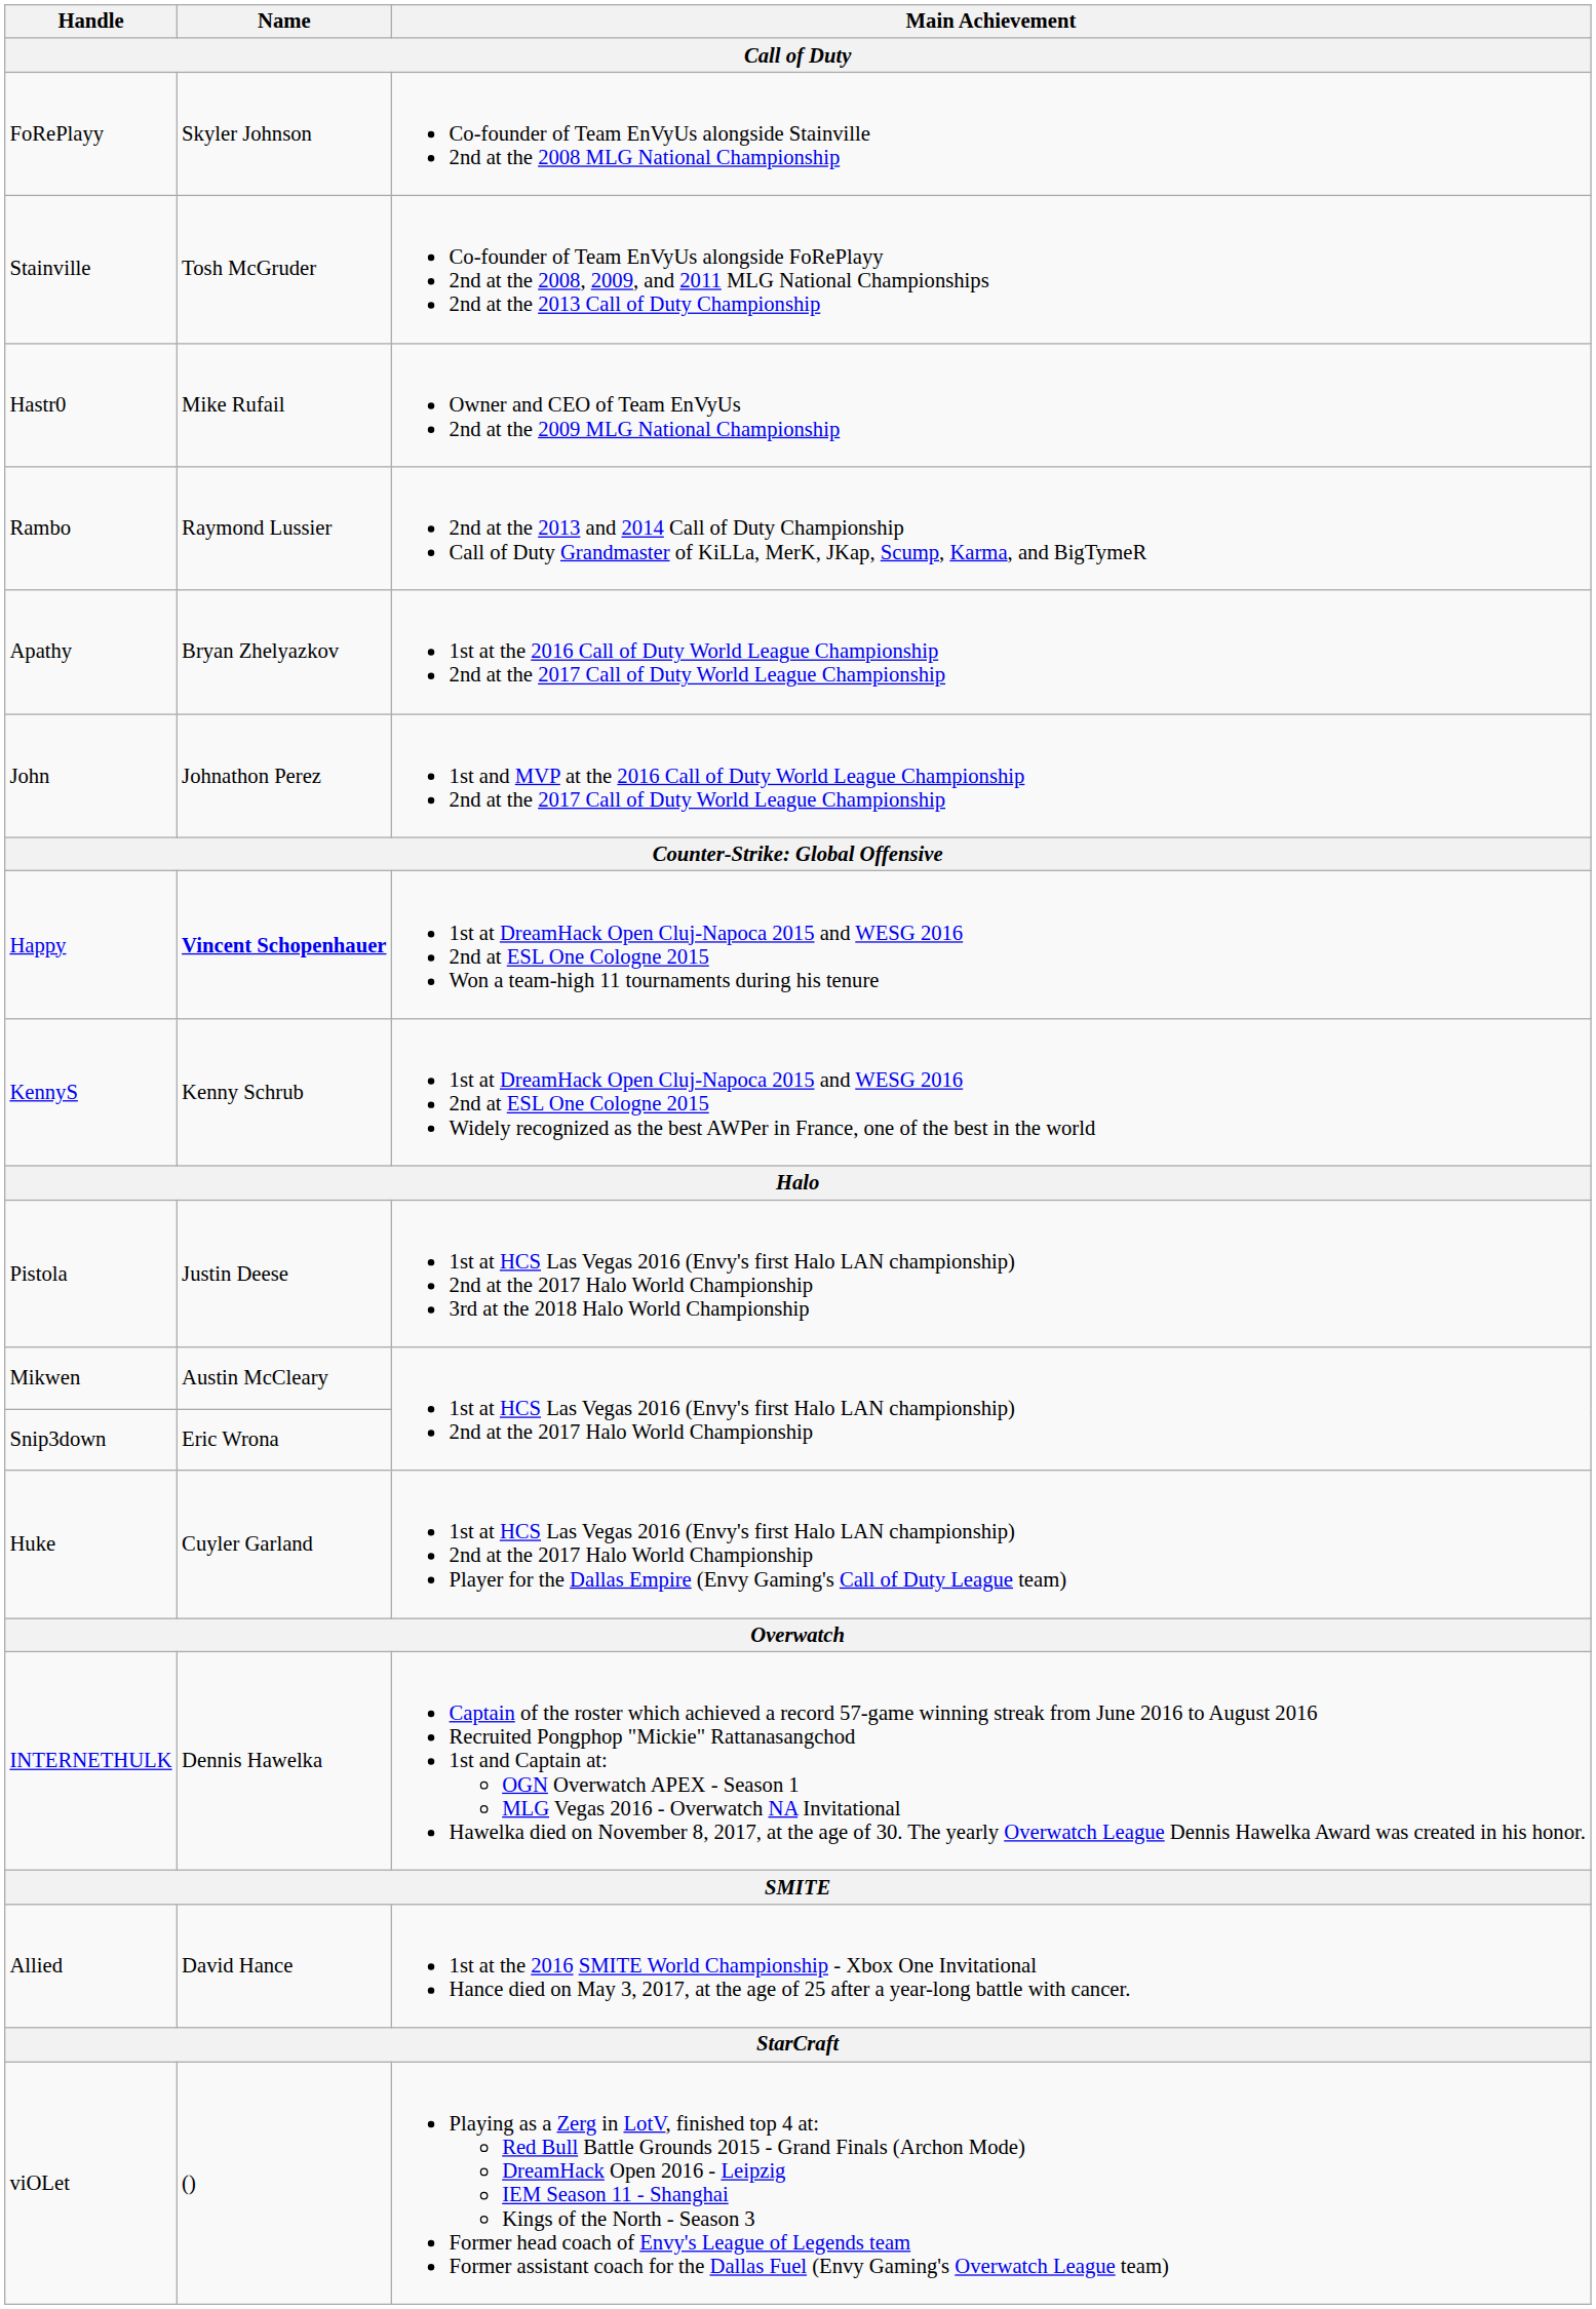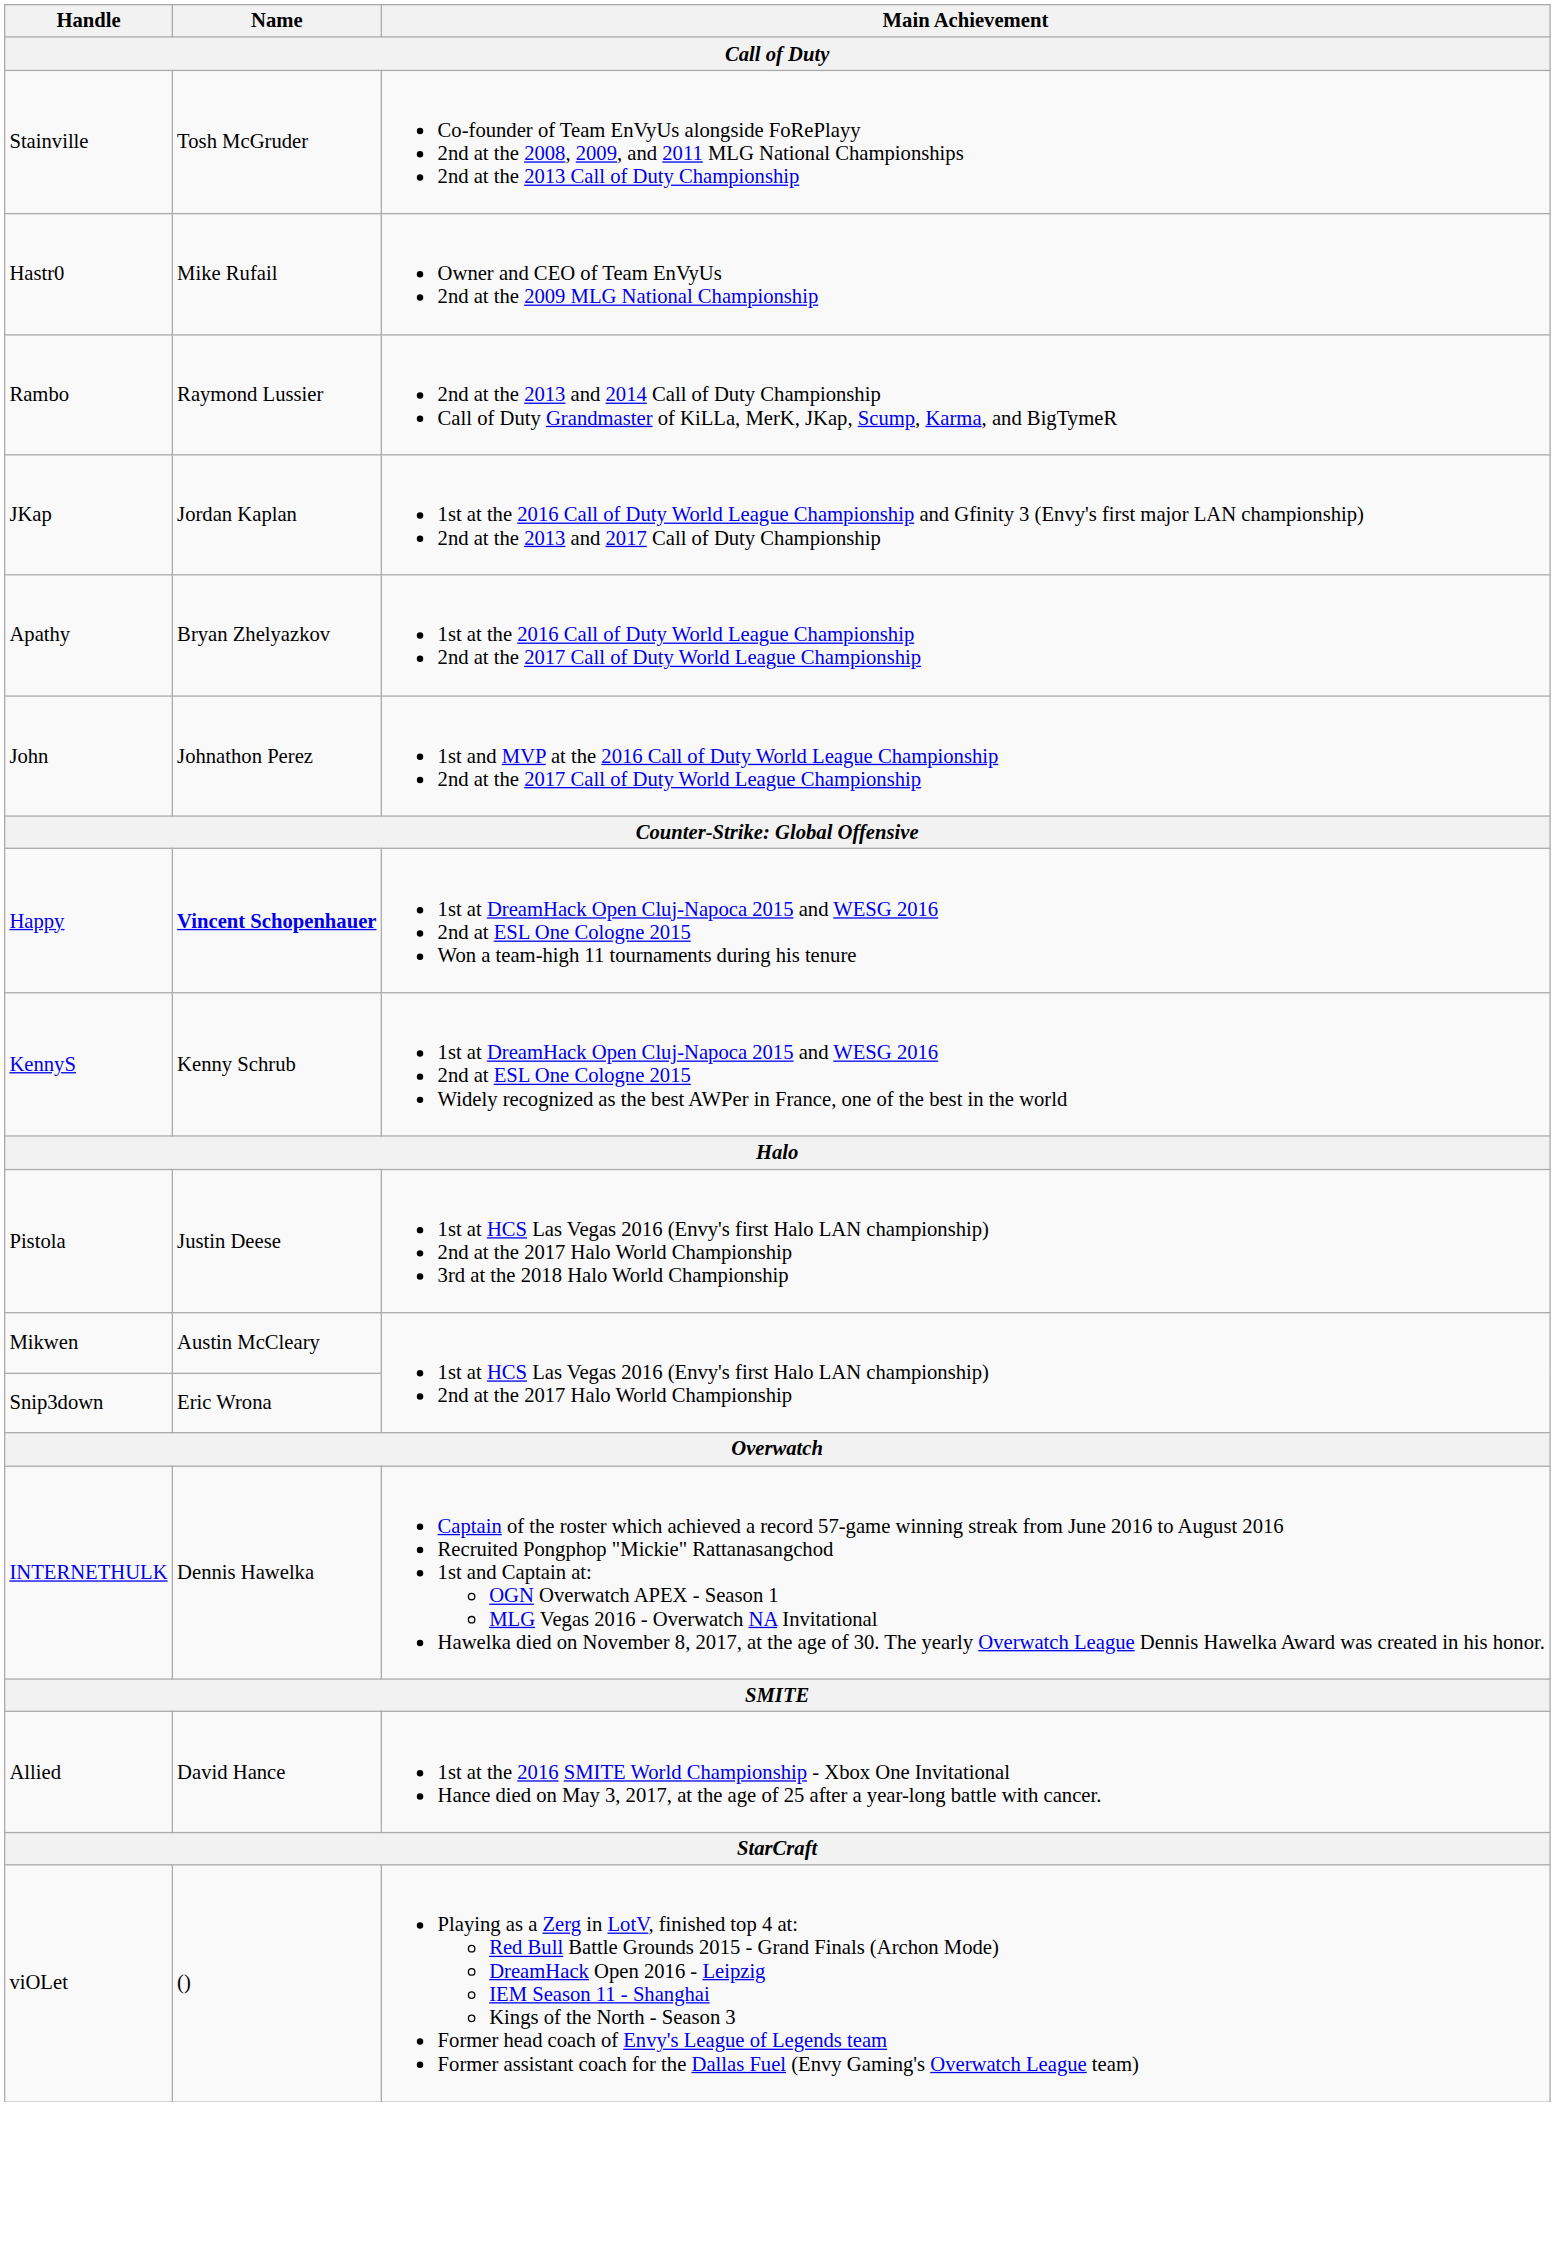- row: FoRePlayy | Skyler Johnson | Co-founder of Team EnVyUs alongside Stainville 2nd at the 2008 MLG National Championship
+ row: JKap | Jordan Kaplan | 1st at the 2016 Call of Duty World League Championship and Gfinity 3 (Envy's first major LAN championship) 2nd at the 2013 and 2017 Call of Duty Championship
- row: Huke | Cuyler Garland | 1st at HCS Las Vegas 2016 (Envy's first Halo LAN championship) 2nd at the 2017 Halo World Championship Player for the Dallas Empire (Envy Gaming's Call of Duty League team)
